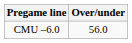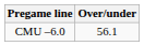CMU –6.0 | Over/under: 56.0 -> 56.1
